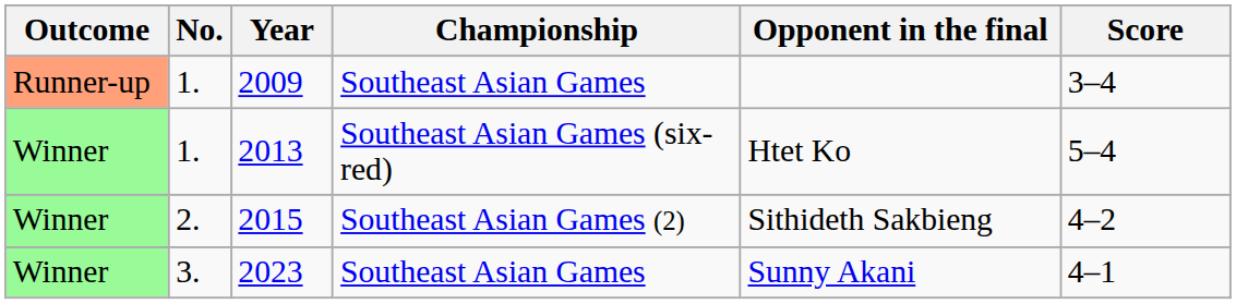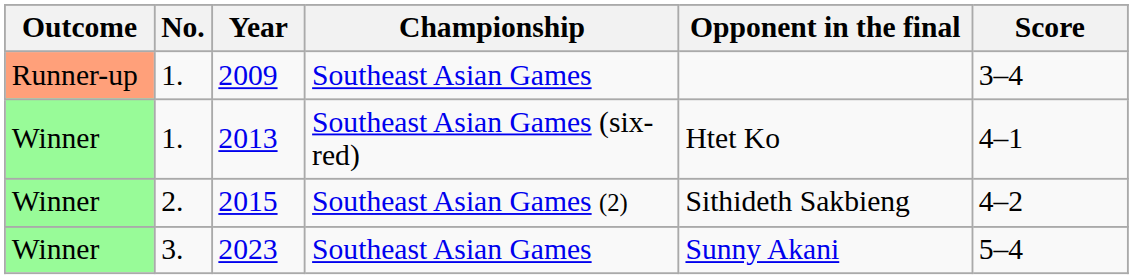2013 | Score: 5–4 -> 4–1
2023 | Score: 4–1 -> 5–4
